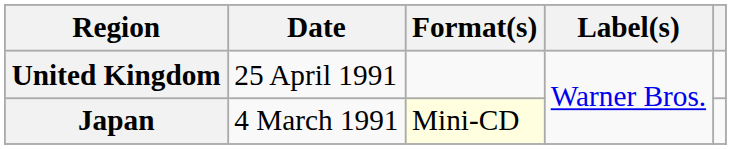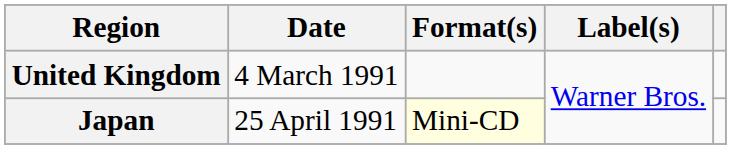United Kingdom | Date: 25 April 1991 -> 4 March 1991
Japan | Date: 4 March 1991 -> 25 April 1991
